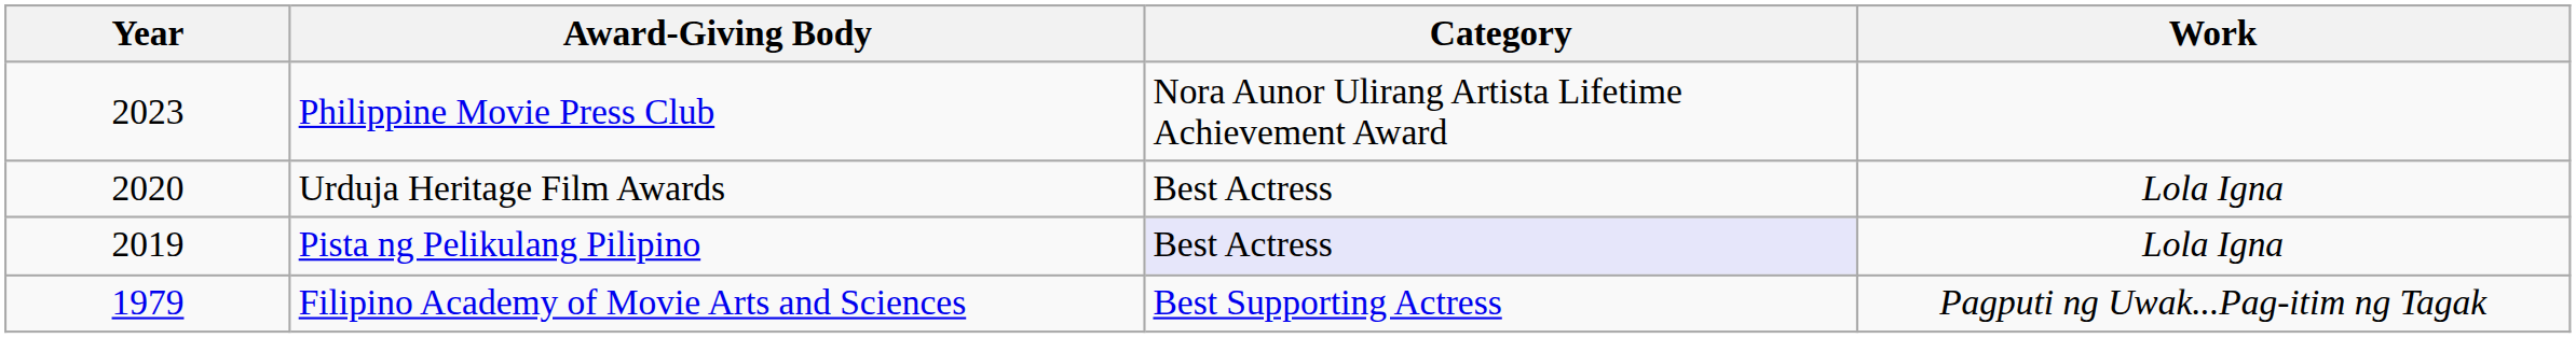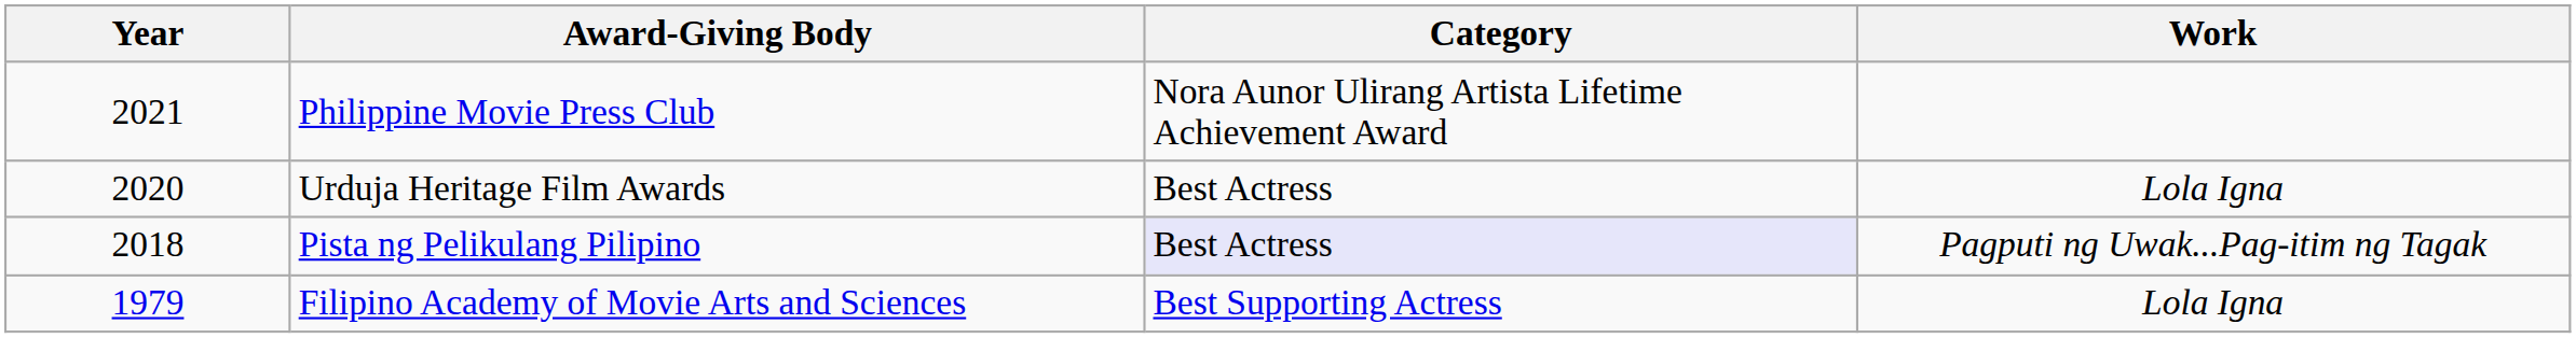Philippine Movie Press Club | Year: 2023 -> 2021
Pista ng Pelikulang Pilipino | Year: 2019 -> 2018
Pista ng Pelikulang Pilipino | Work: Lola Igna -> Pagputi ng Uwak...Pag-itim ng Tagak
Filipino Academy of Movie Arts and Sciences | Work: Pagputi ng Uwak...Pag-itim ng Tagak -> Lola Igna
